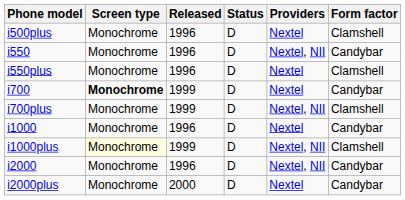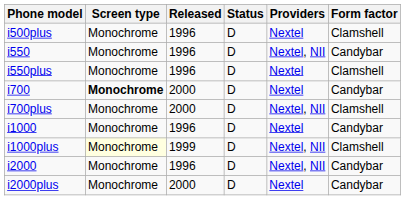i700 | Released: 1999 -> 2000
i700plus | Released: 1999 -> 2000
